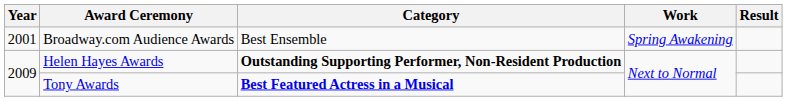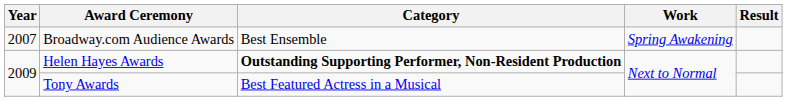Broadway.com Audience Awards | Year: 2001 -> 2007
Tony Awards | Category: bold -> normal
